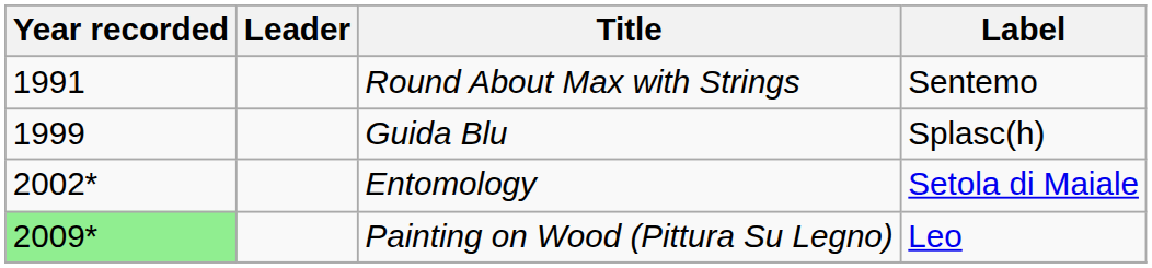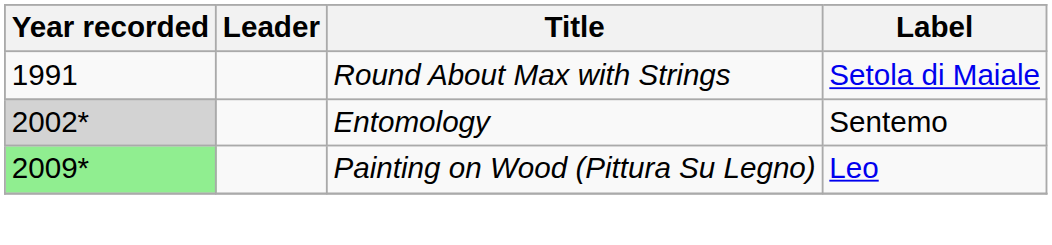Round About Max with Strings | Label: Sentemo -> Setola di Maiale
- row: 1999 | Guida Blu | Splasc(h)
Entomology | Year recorded: no background -> lightgrey background
Entomology | Label: Setola di Maiale -> Sentemo
